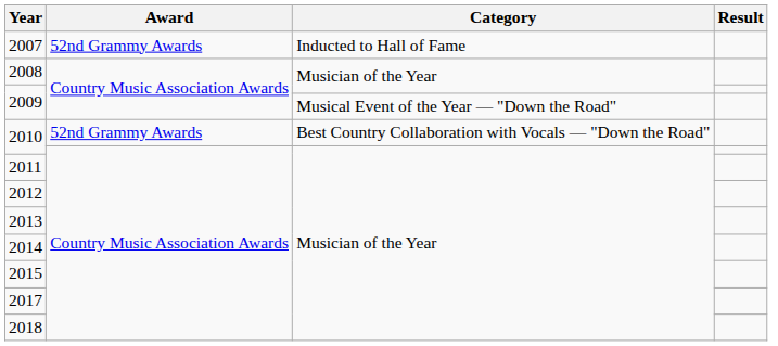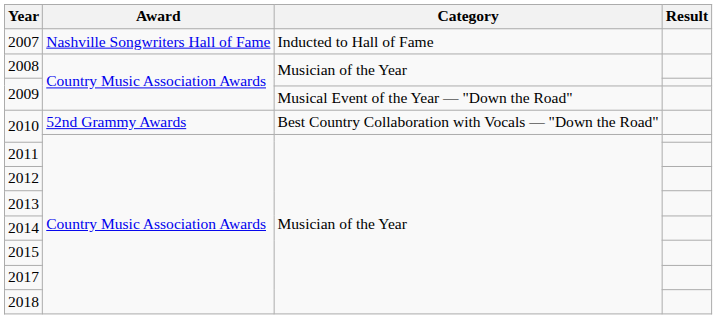2007 | Award: 52nd Grammy Awards -> Nashville Songwriters Hall of Fame
